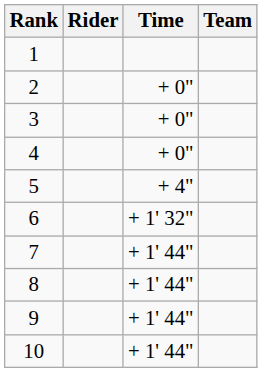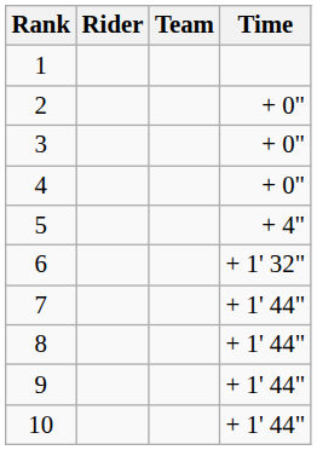columns swapped: Team <-> Time
